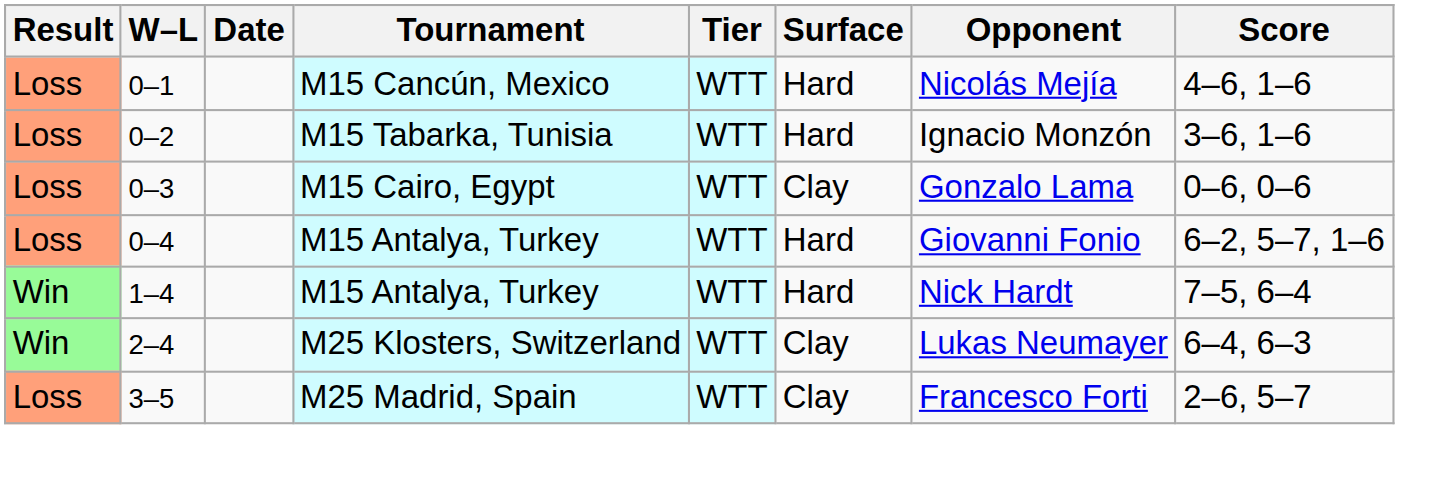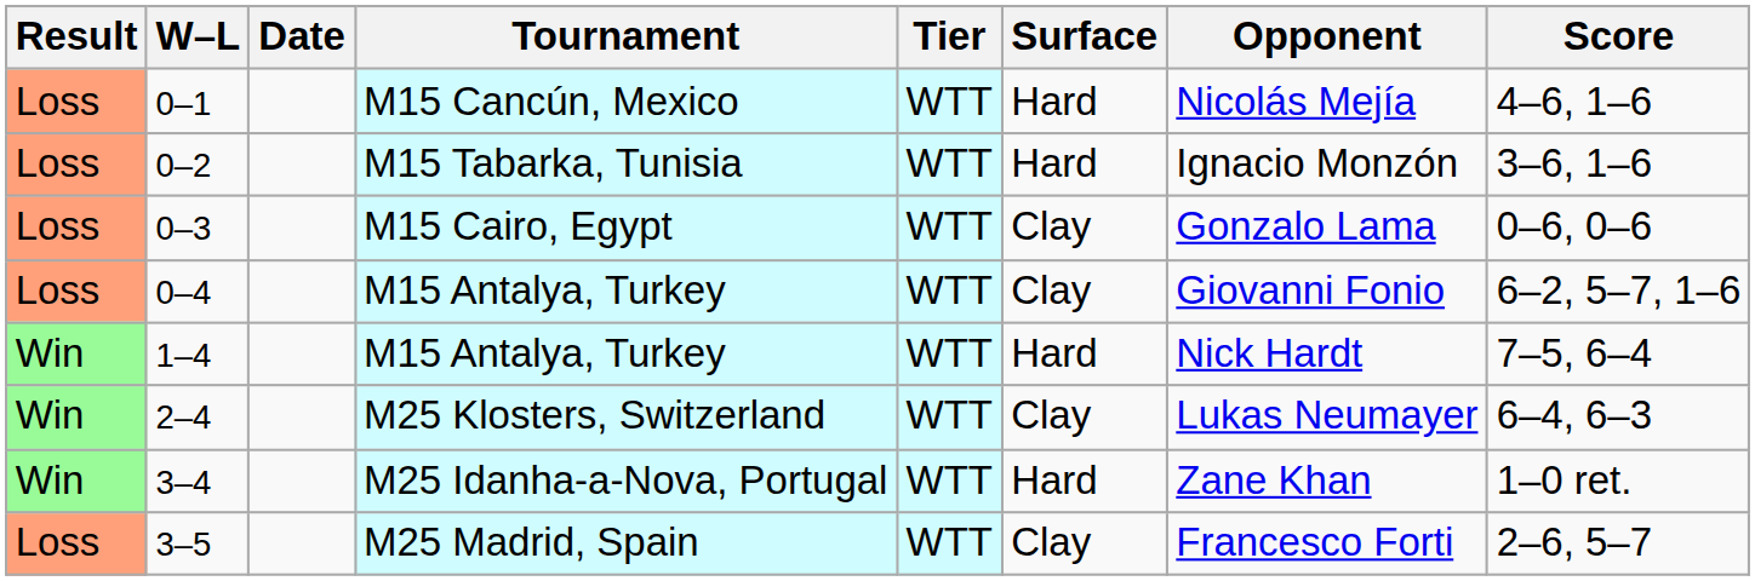0–4 | Surface: Hard -> Clay
+ row: Win | 3–4 | M25 Idanha-a-Nova, Portugal | WTT | Hard | Zane Khan | 1–0 ret.
